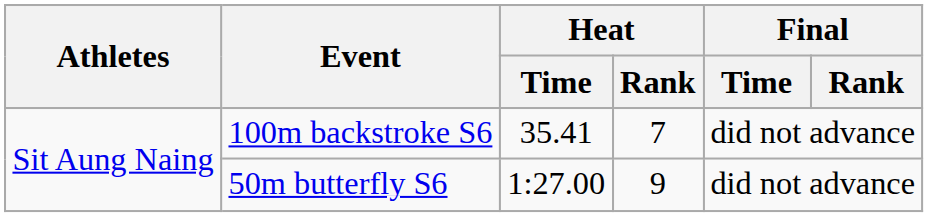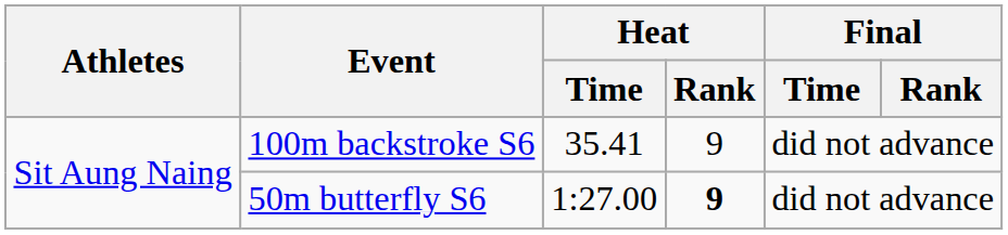100m backstroke S6 | Heat / Rank: 7 -> 9
50m butterfly S6 | Heat / Rank: normal -> bold
